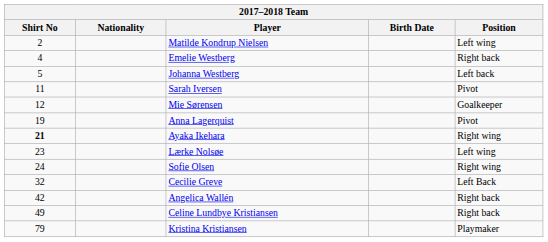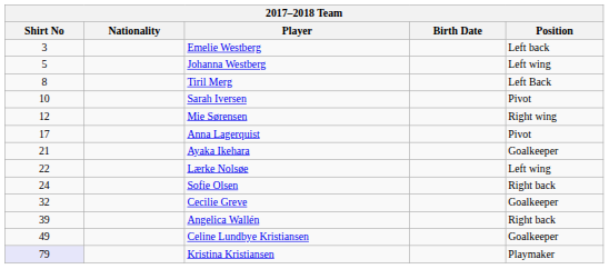- row: 2 | Matilde Kondrup Nielsen | Left wing
Emelie Westberg | Shirt No: 4 -> 3
Emelie Westberg | Position: Right back -> Left back
Johanna Westberg | Position: Left back -> Left wing
+ row: 8 | Tiril Merg | Left Back
Sarah Iversen | Shirt No: 11 -> 10
Mie Sørensen | Position: Goalkeeper -> Right wing
Anna Lagerquist | Shirt No: 19 -> 17
Ayaka Ikehara | Shirt No: bold -> normal
Ayaka Ikehara | Position: Right wing -> Goalkeeper
Lærke Nolsøe | Shirt No: 23 -> 22
Sofie Olsen | Position: Right wing -> Right back
Cecilie Greve | Position: Left Back -> Goalkeeper
Angelica Wallén | Shirt No: 42 -> 39
Celine Lundbye Kristiansen | Position: Right back -> Goalkeeper
Kristina Kristiansen | Shirt No: no background -> lavender background
